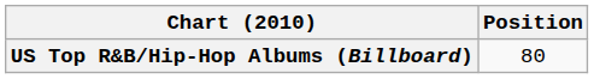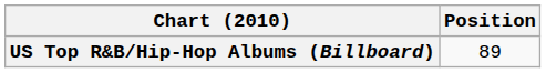US Top R&B/Hip-Hop Albums (Billboard) | Position: 80 -> 89
